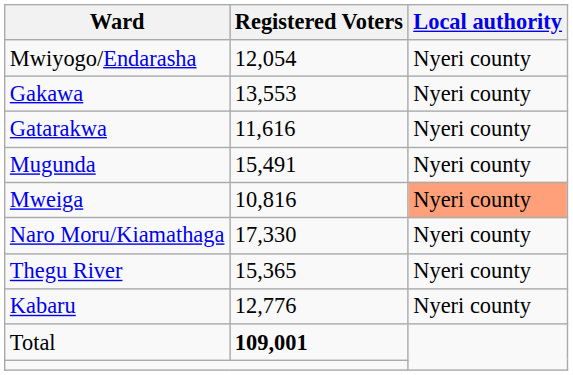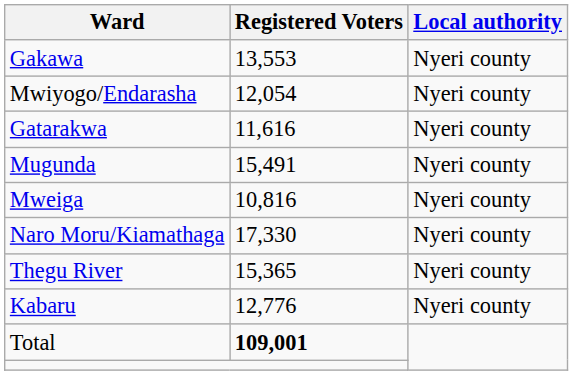rows swapped: Mwiyogo/Endarasha <-> Gakawa
Mweiga | Local authority: lightsalmon background -> no background
